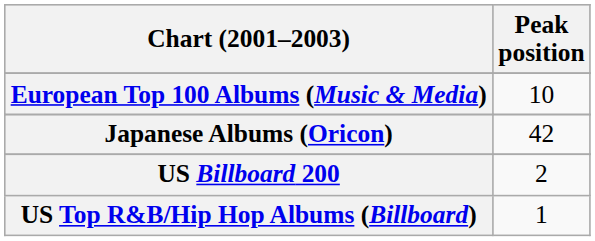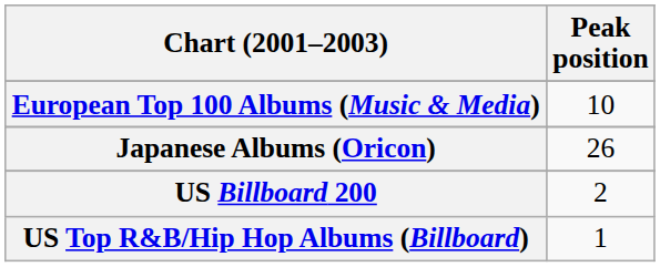Japanese Albums (Oricon) | Peak position: 42 -> 26
